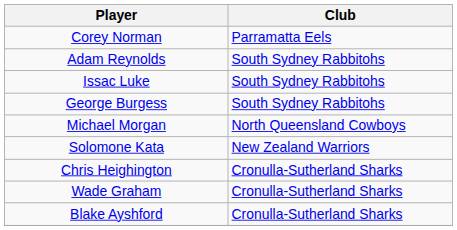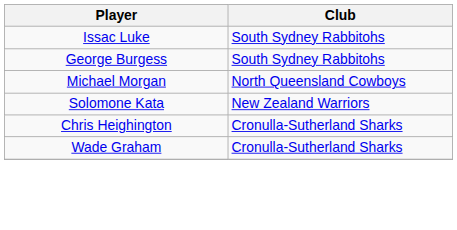- row: Corey Norman | Parramatta Eels
- row: Adam Reynolds | South Sydney Rabbitohs
- row: Blake Ayshford | Cronulla-Sutherland Sharks
